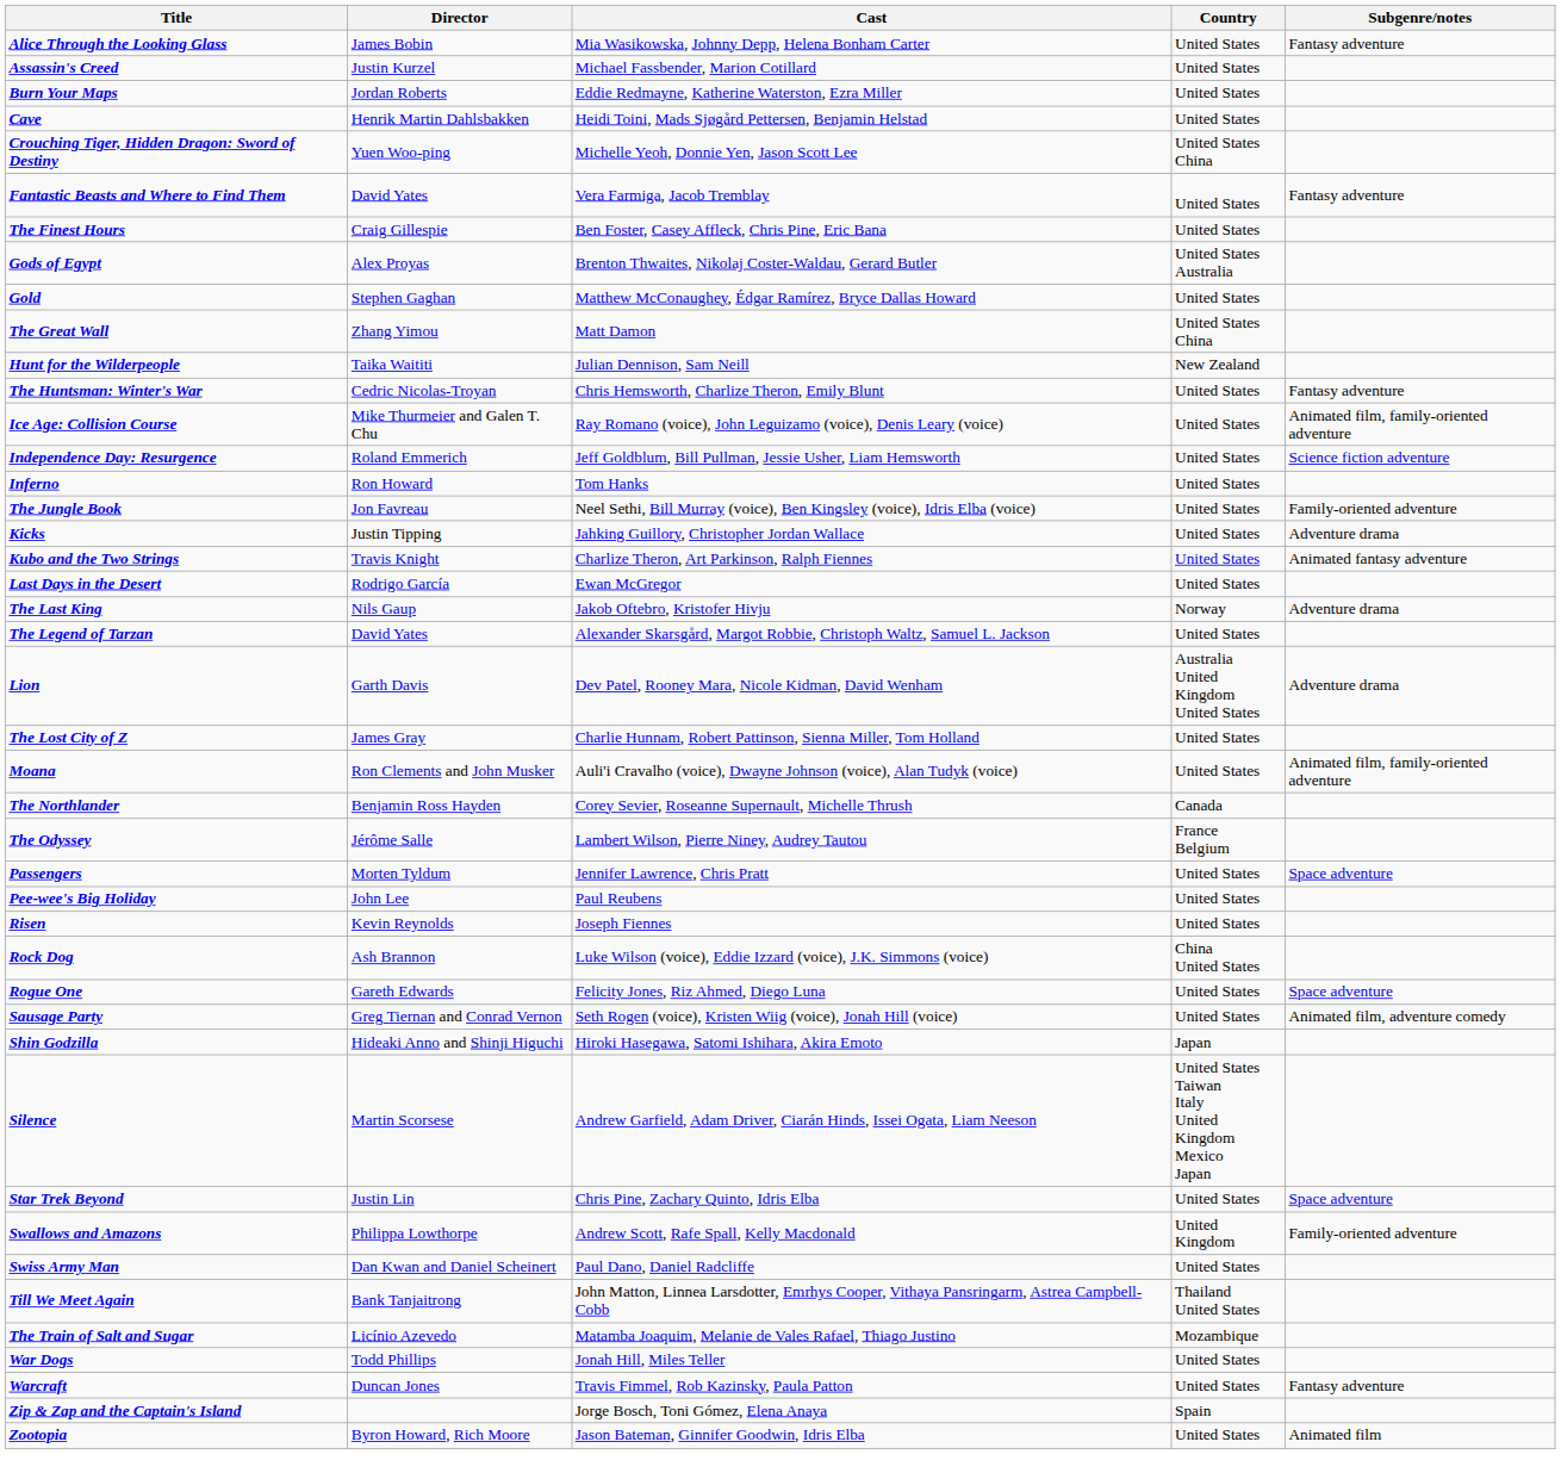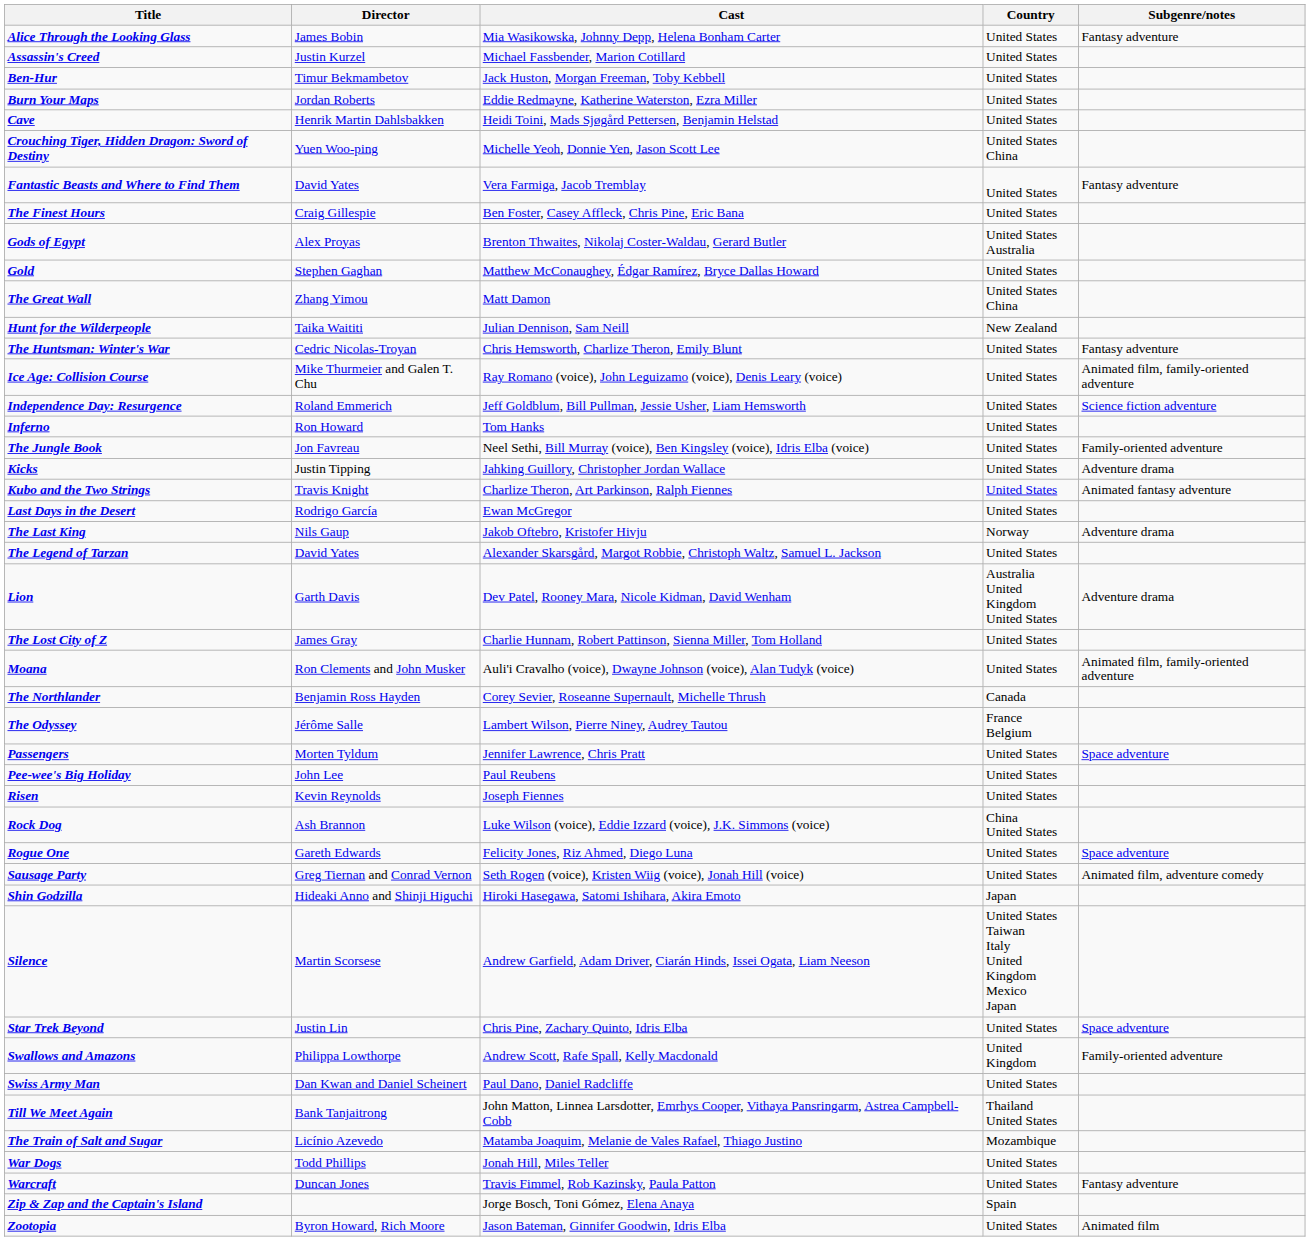+ row: Ben-Hur | Timur Bekmambetov | Jack Huston, Morgan Freeman, Toby Kebbell | United States
